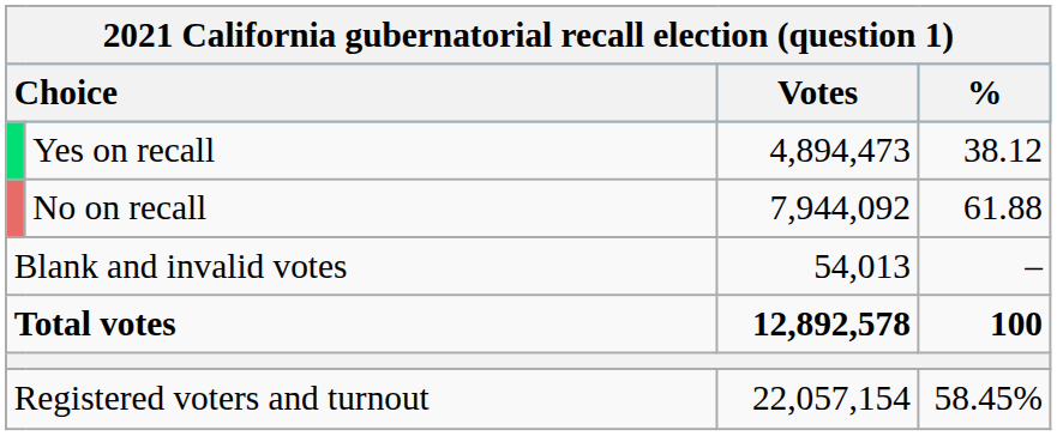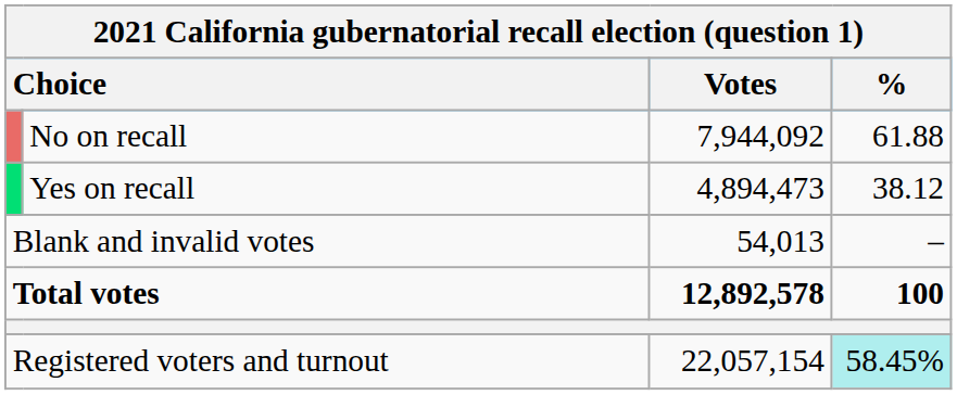rows swapped: No on recall <-> Yes on recall
Registered voters and turnout | %: no background -> paleturquoise background
